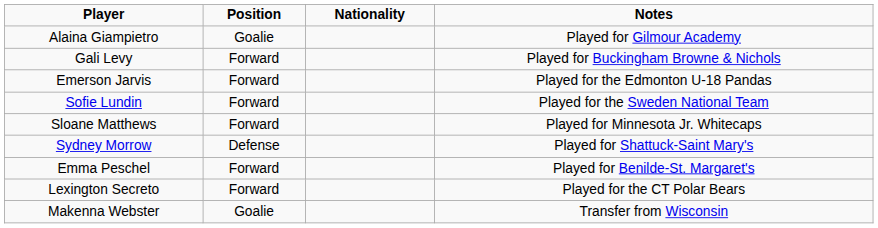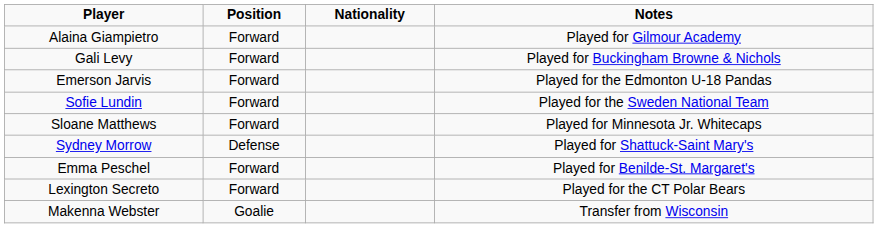Alaina Giampietro | Position: Goalie -> Forward
